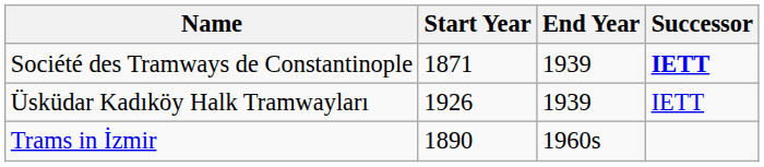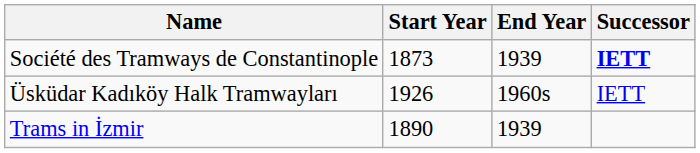Société des Tramways de Constantinople | Start Year: 1871 -> 1873
Üsküdar Kadıköy Halk Tramwayları | End Year: 1939 -> 1960s
Trams in İzmir | End Year: 1960s -> 1939
